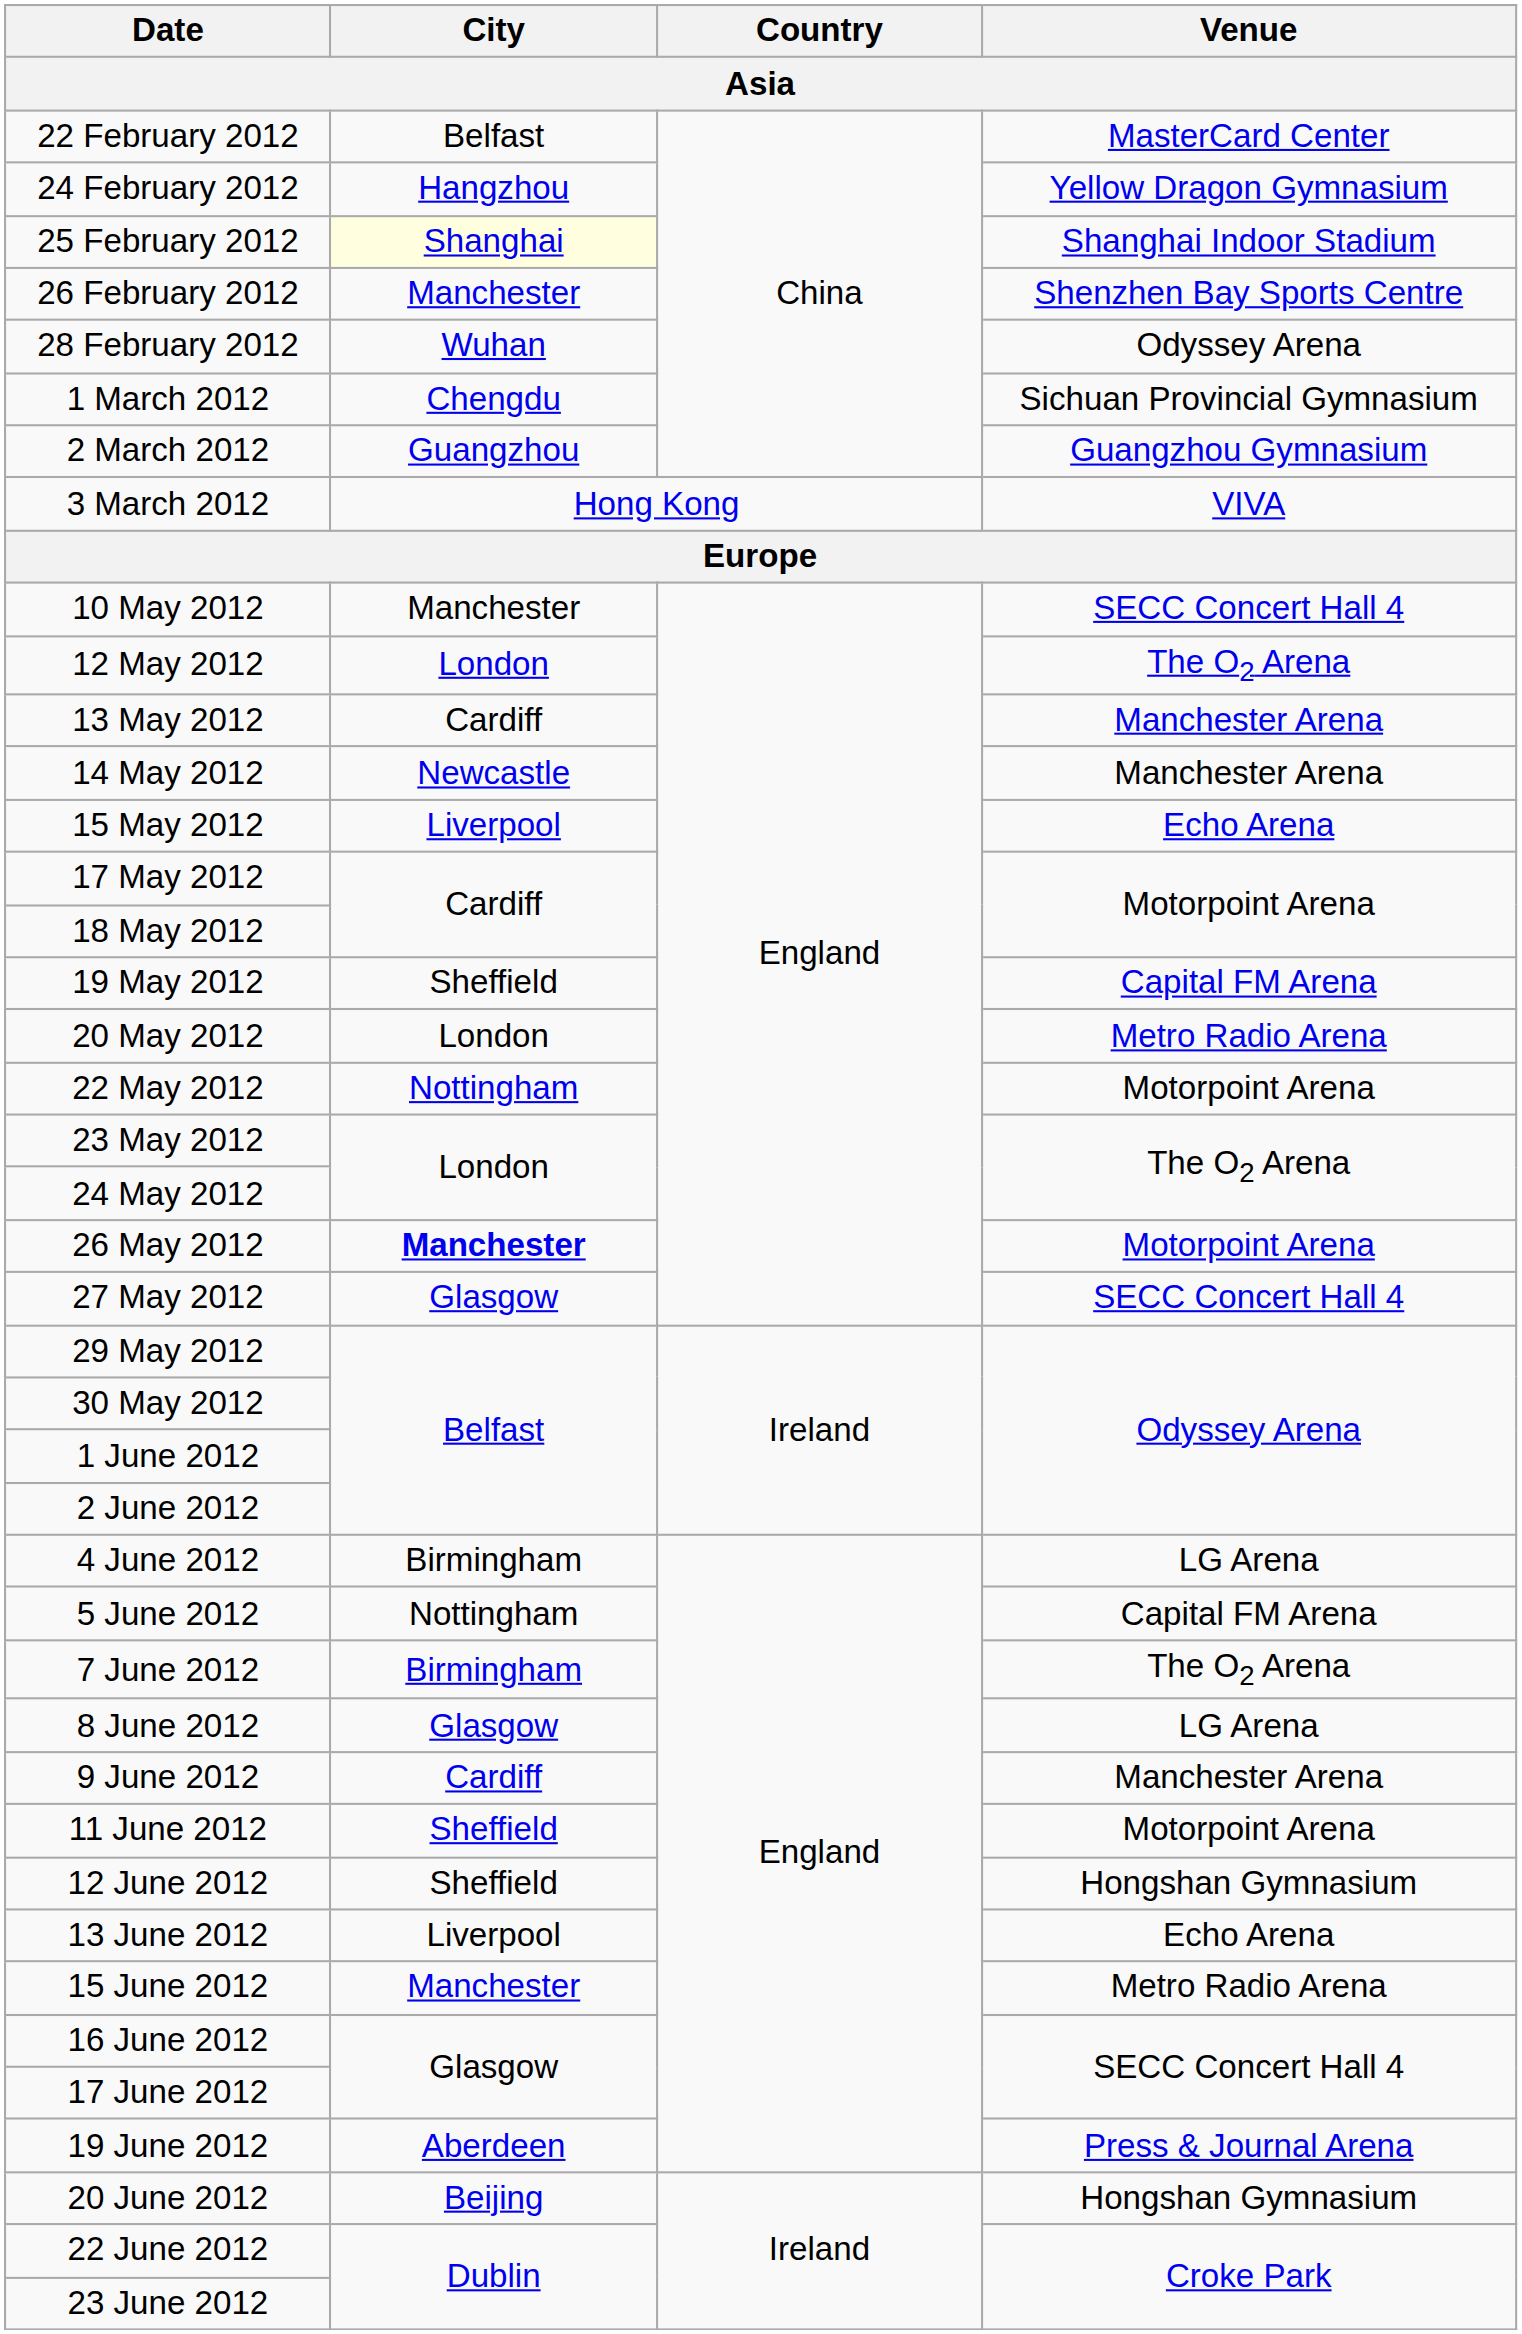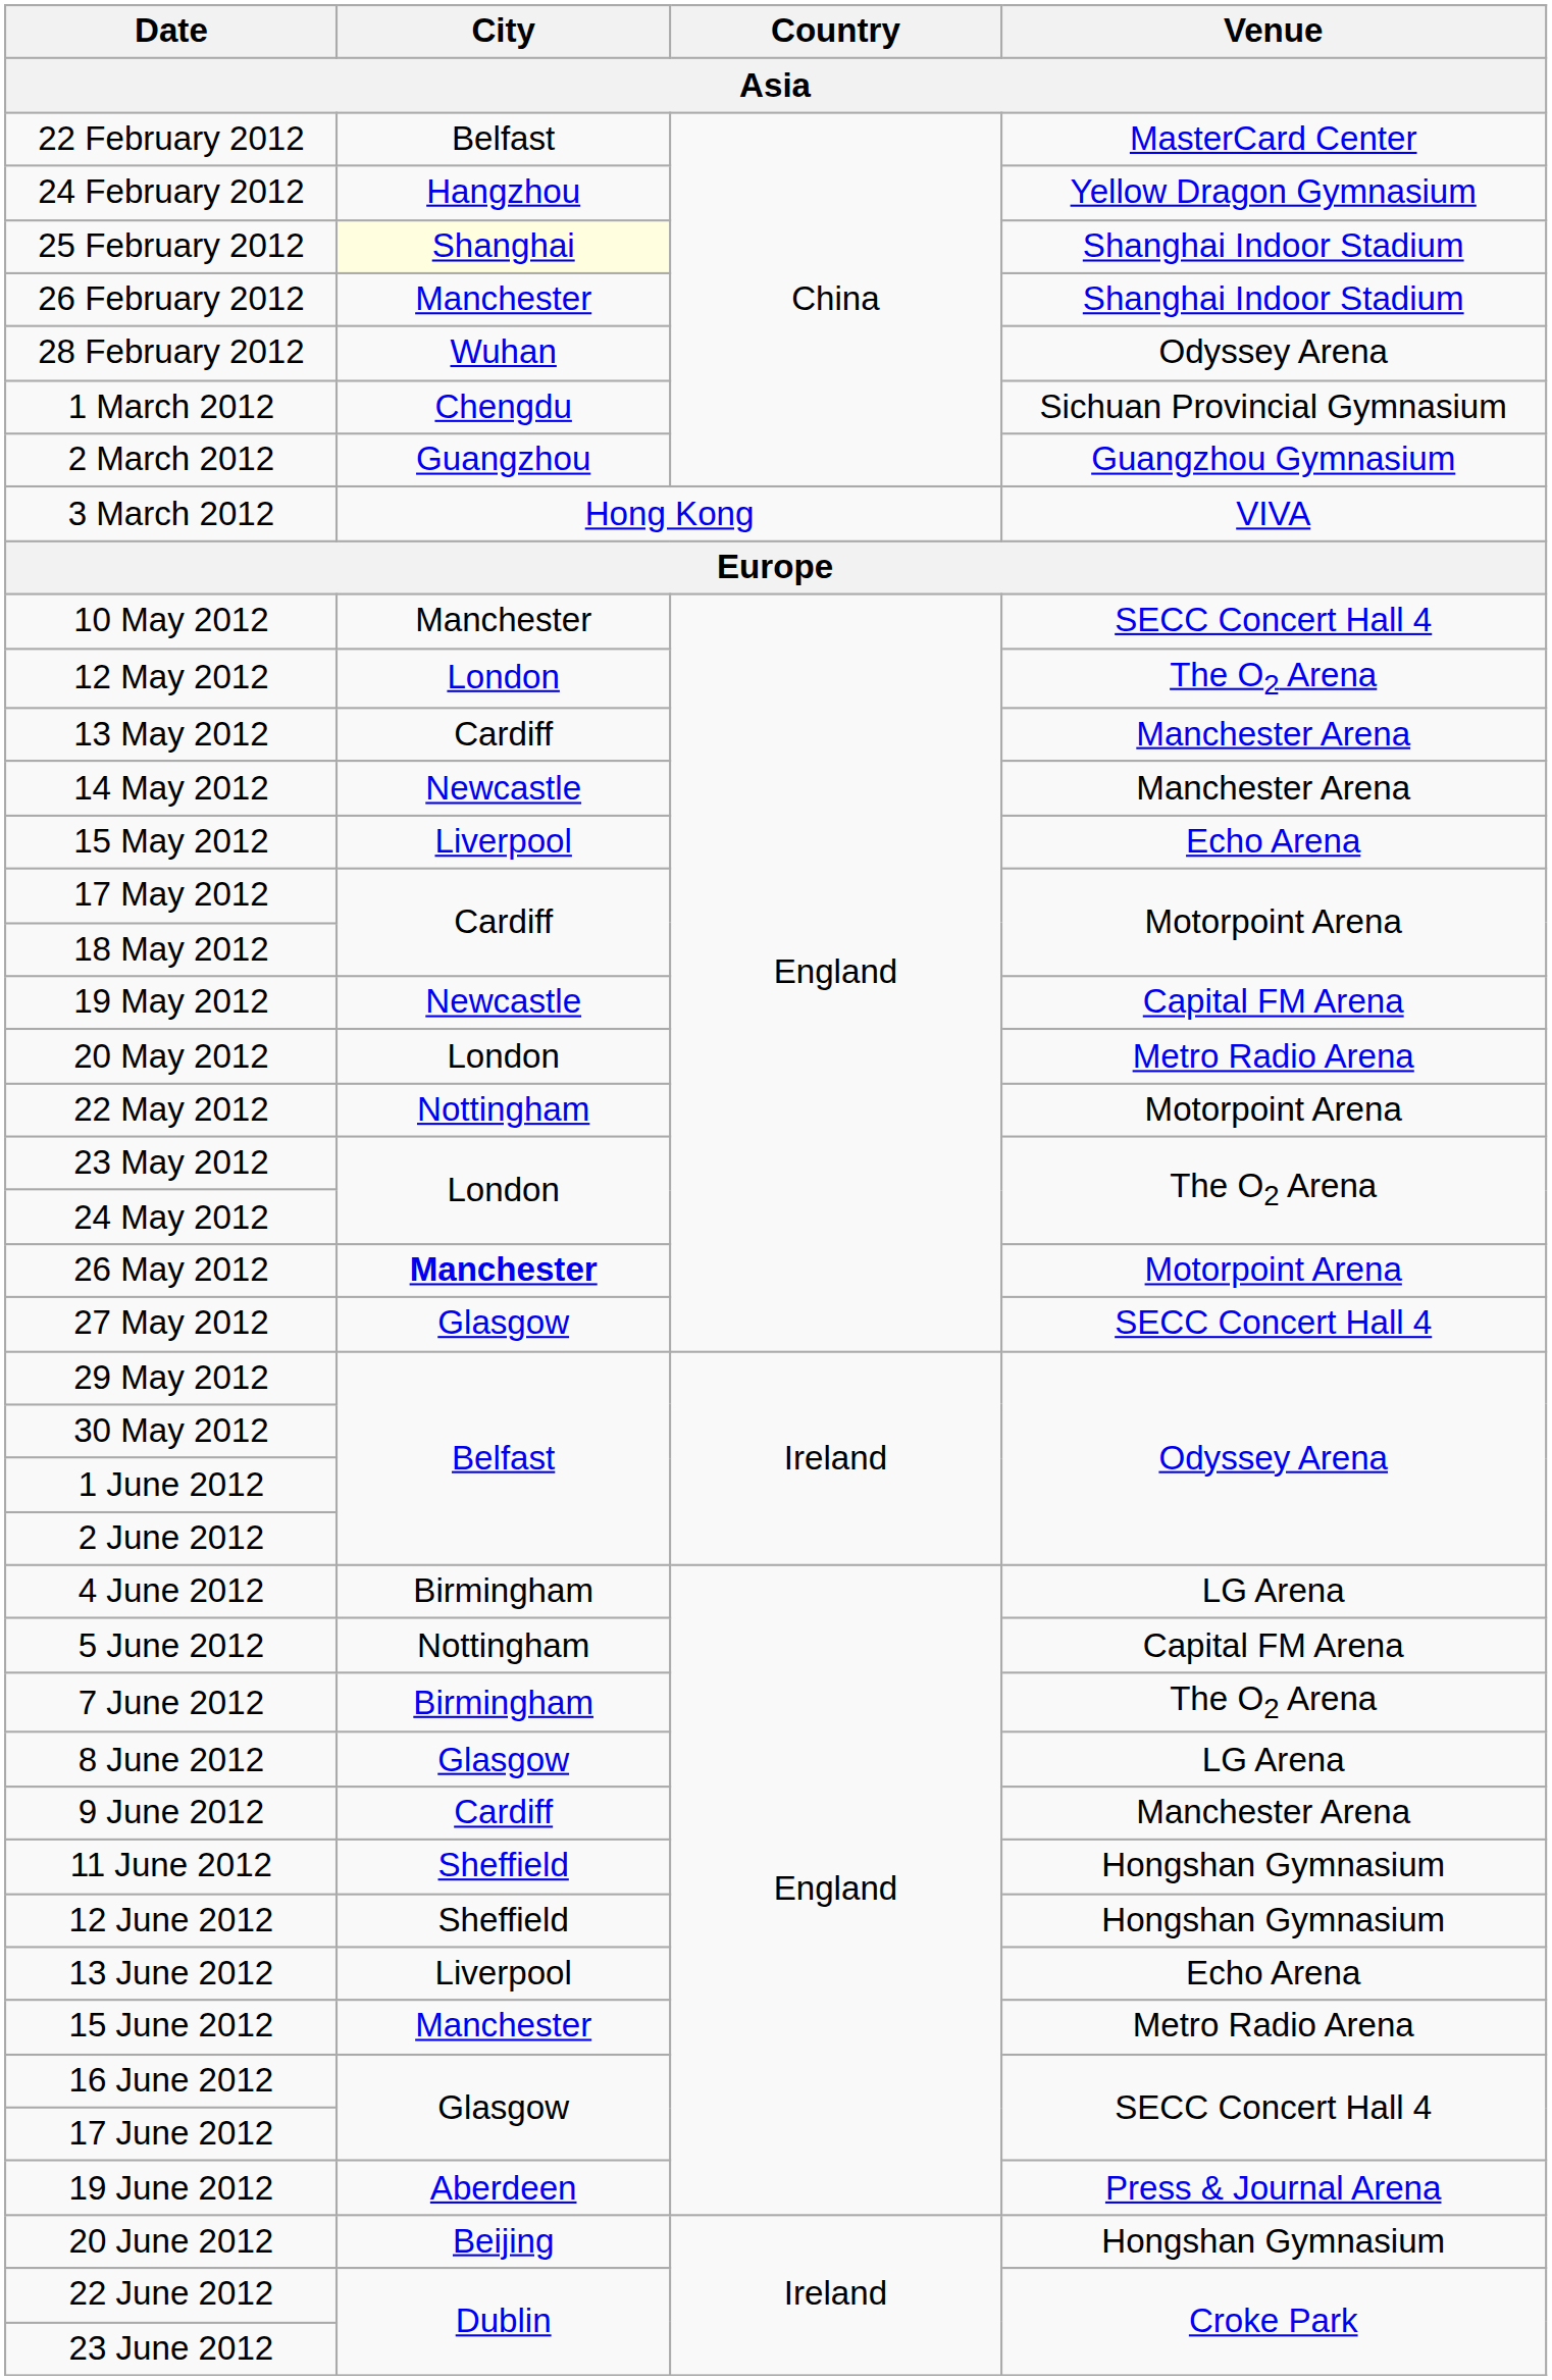26 February 2012 | Venue: Shenzhen Bay Sports Centre -> Shanghai Indoor Stadium
19 May 2012 | City: Sheffield -> Newcastle
11 June 2012 | Venue: Motorpoint Arena -> Hongshan Gymnasium
